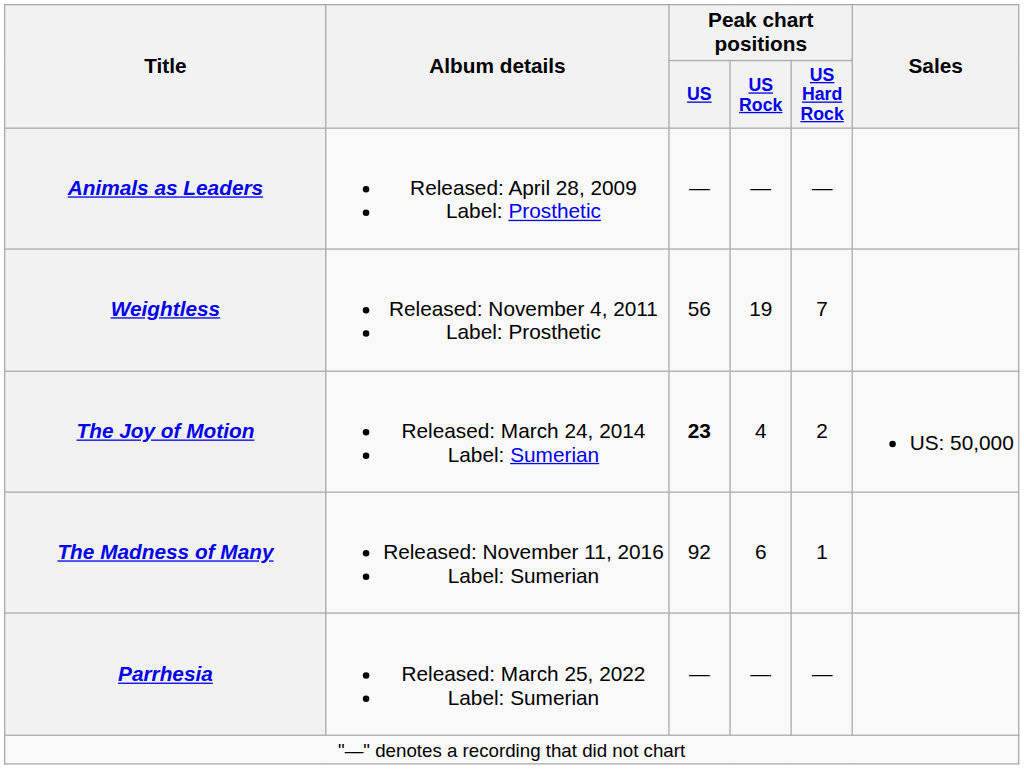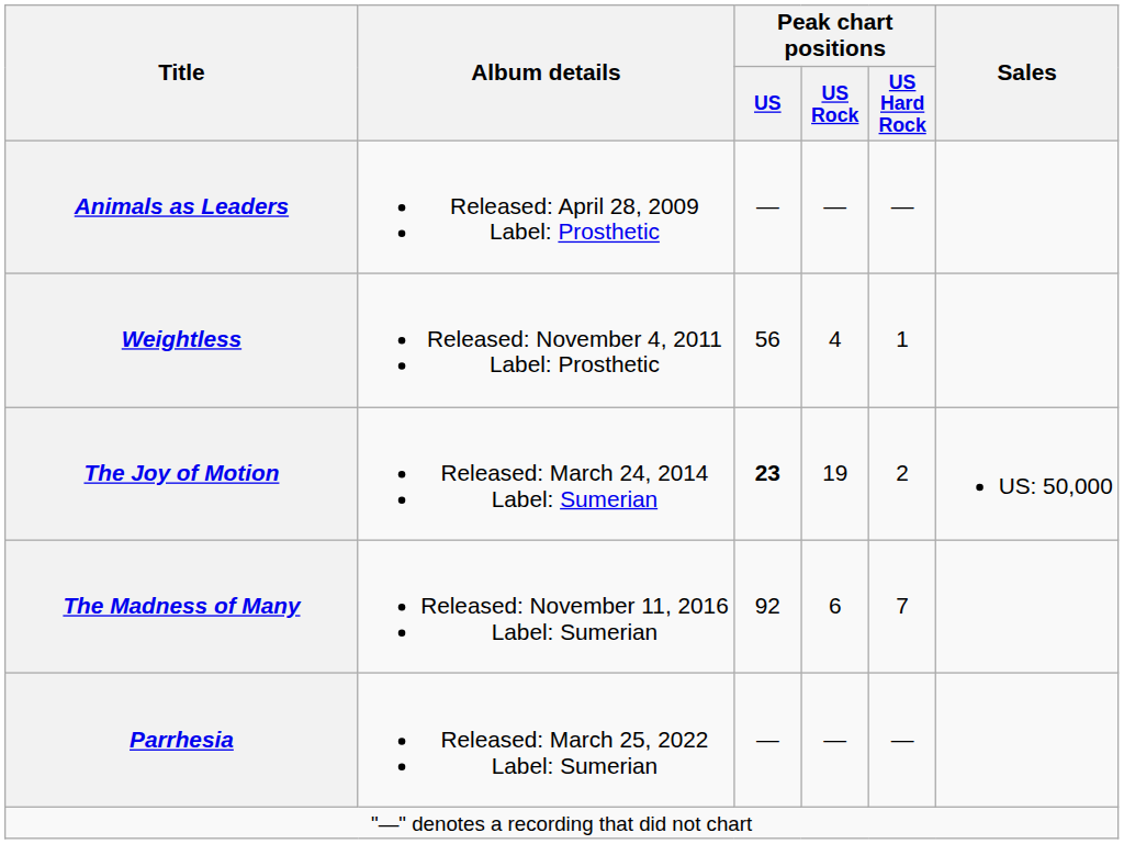Weightless | Peak chart positions / US Rock: 19 -> 4
Weightless | Peak chart positions / US Hard Rock: 7 -> 1
The Joy of Motion | Peak chart positions / US Rock: 4 -> 19
The Madness of Many | Peak chart positions / US Hard Rock: 1 -> 7
